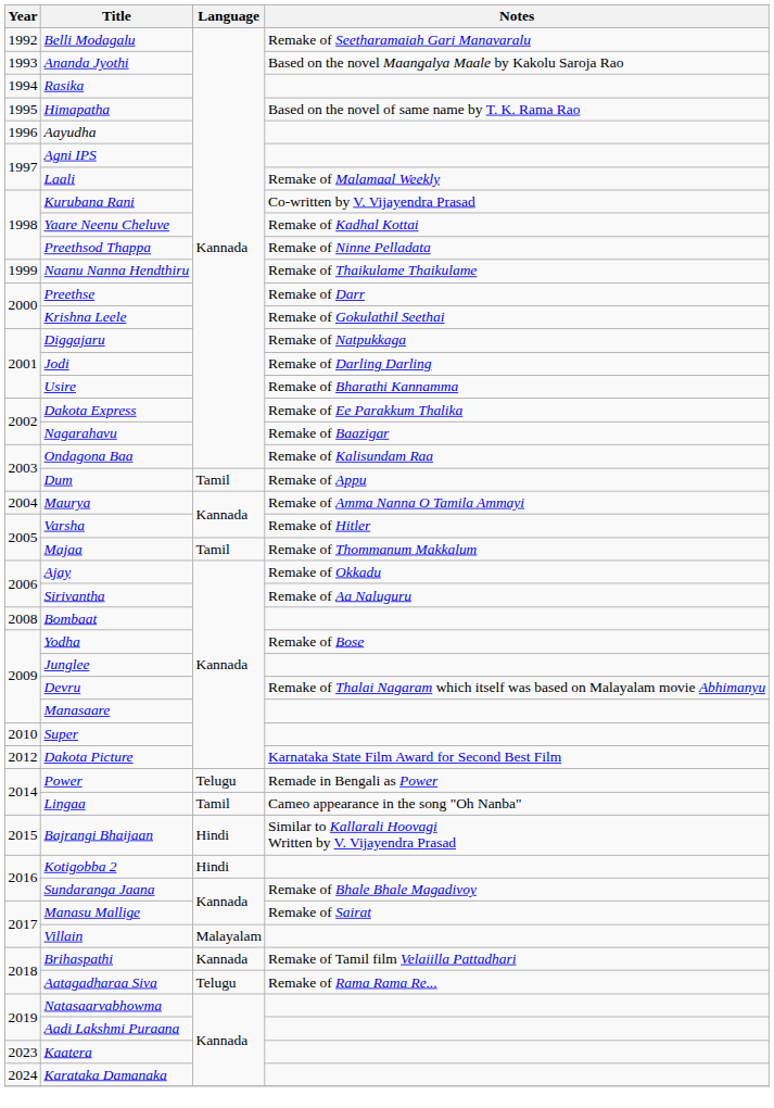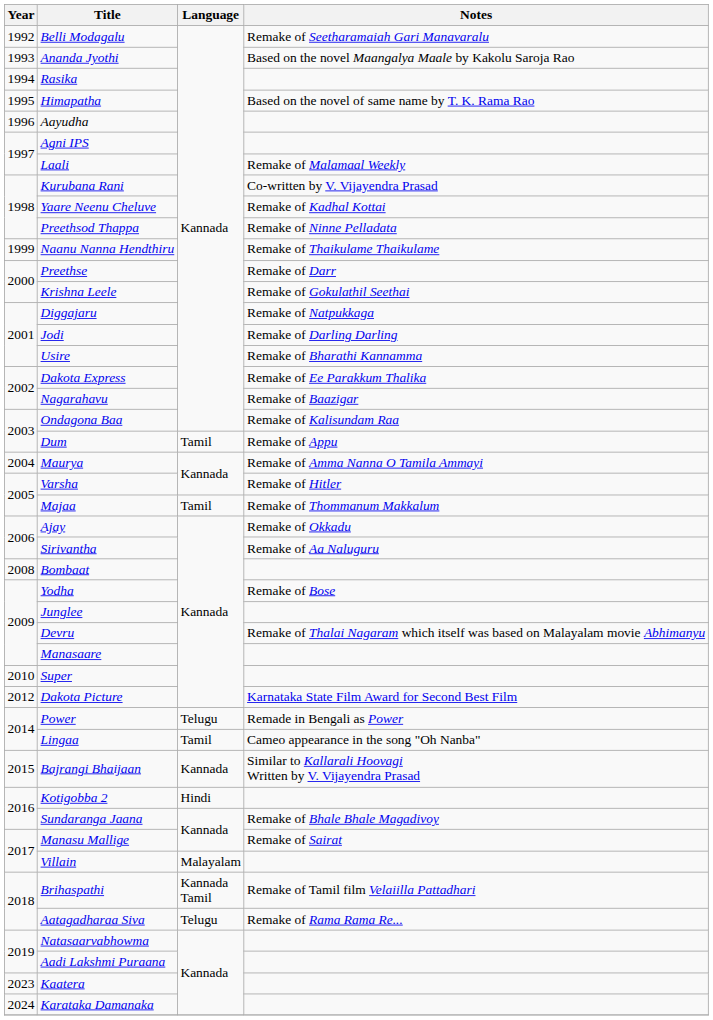Bajrangi Bhaijaan | Language: Hindi -> Kannada
Brihaspathi | Language: Kannada -> Kannada Tamil
